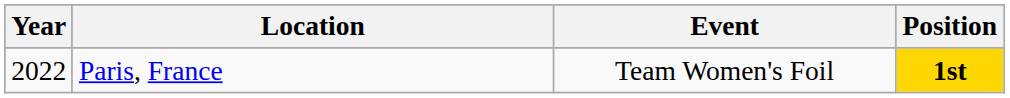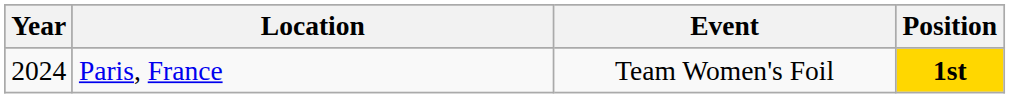Paris, France | Year: 2022 -> 2024
